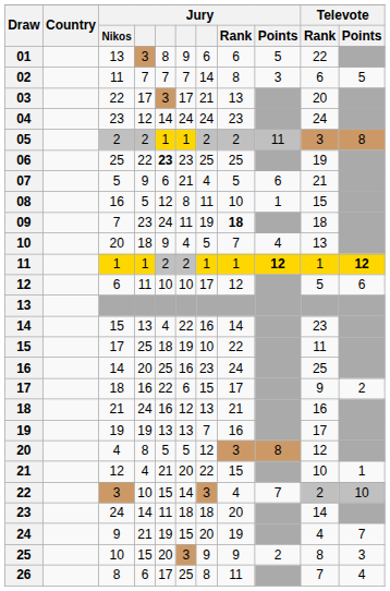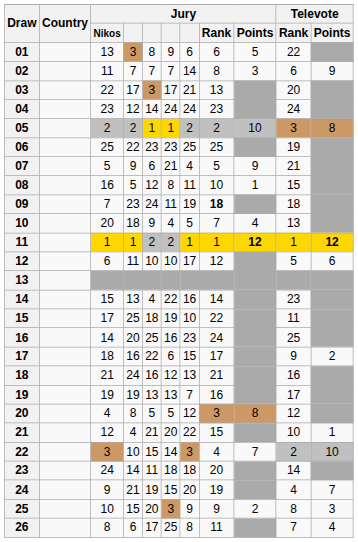02 | Televote / Points: 5 -> 9
05 | Jury / Points: 11 -> 10
06 | column 5: bold -> normal
07 | Jury / Points: 6 -> 9
